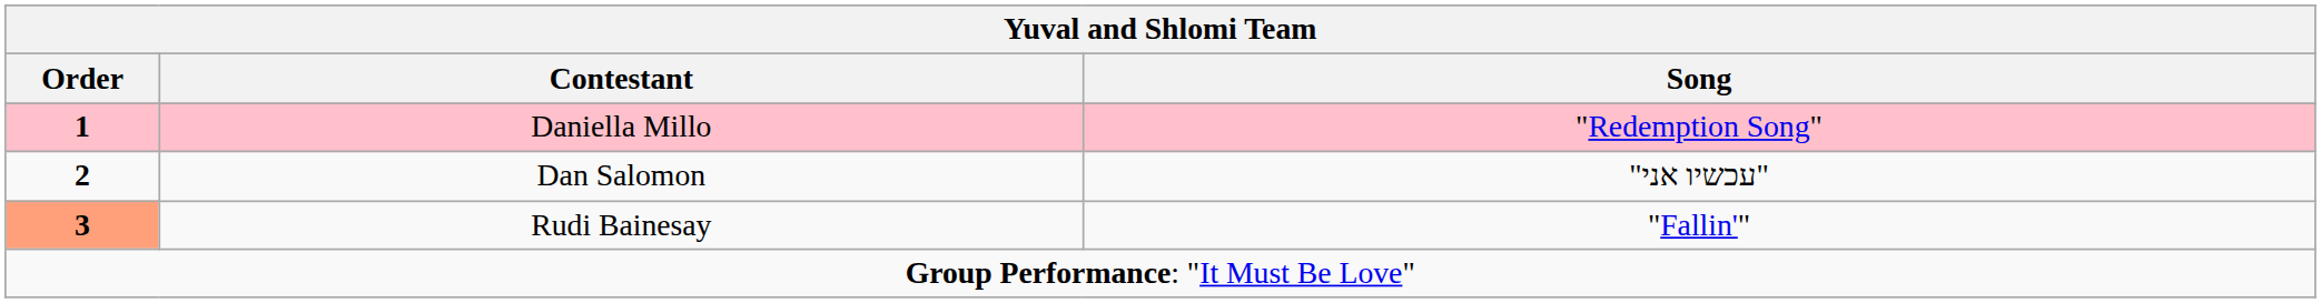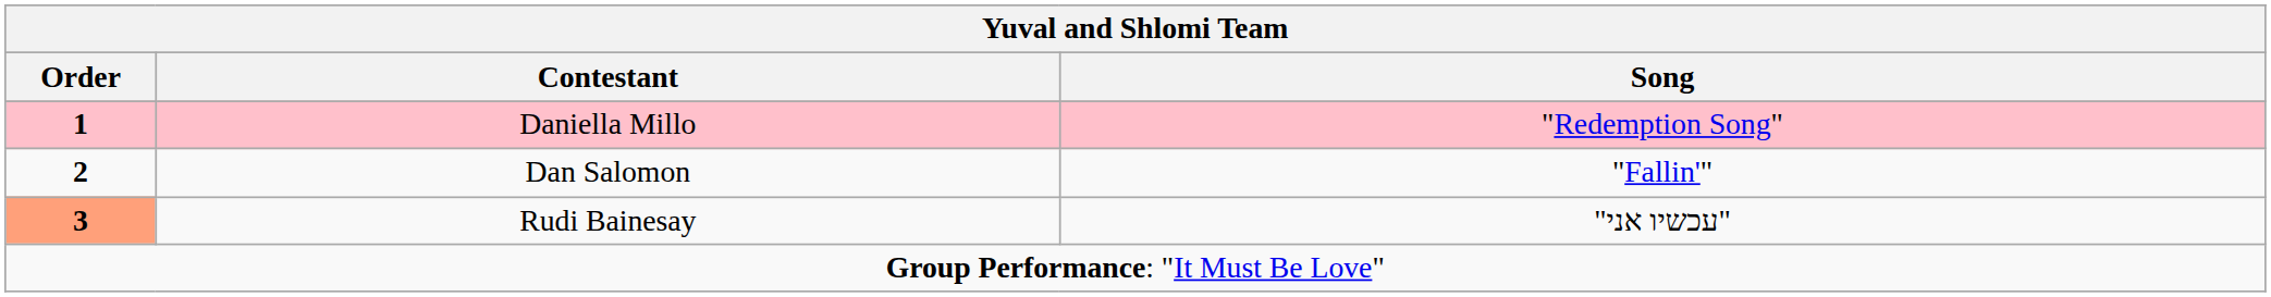Dan Salomon | Song: "עכשיו אני" -> "Fallin'"
Rudi Bainesay | Song: "Fallin'" -> "עכשיו אני"
